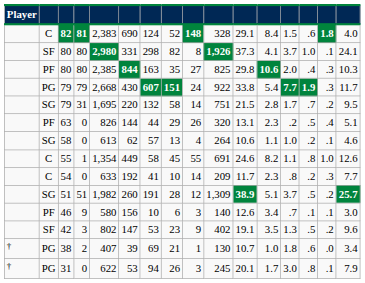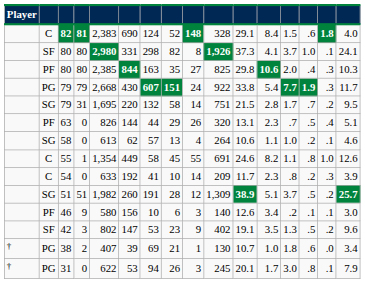63 | column 13: .2 -> .7
54 | column 16: 7.7 -> 3.9
46 | column 13: .7 -> .2
